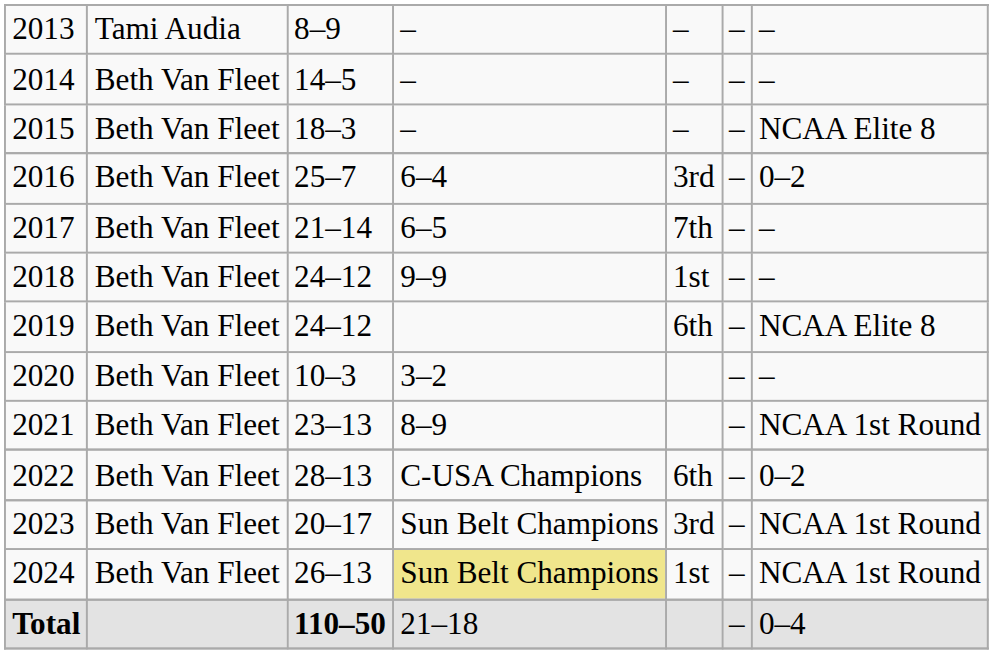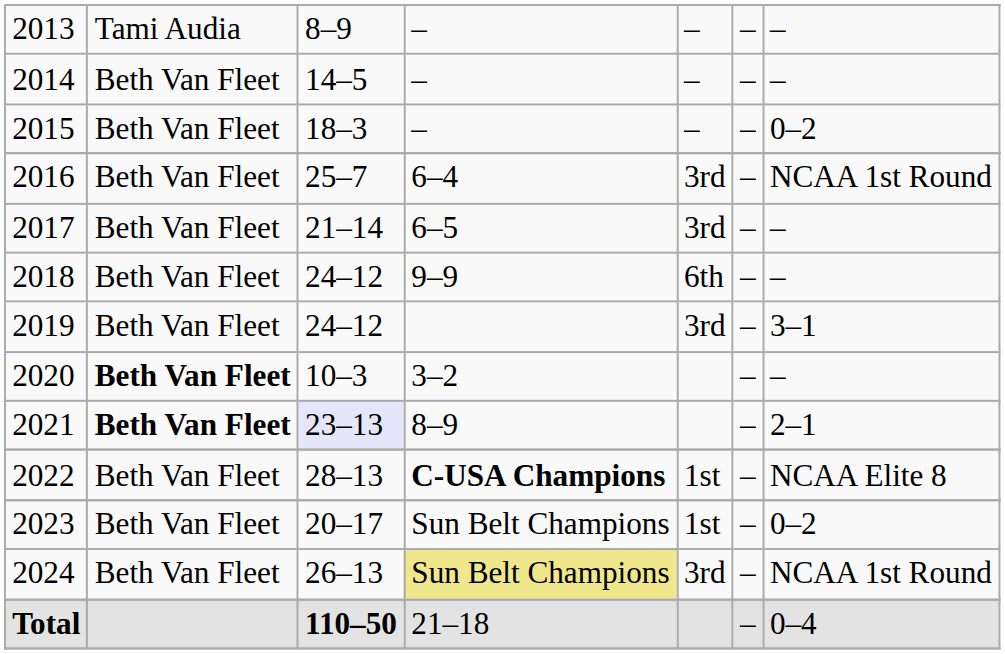2015 | column 7: NCAA Elite 8 -> 0–2
2016 | column 7: 0–2 -> NCAA 1st Round
2017 | column 5: 7th -> 3rd
2018 | column 5: 1st -> 6th
2019 | column 5: 6th -> 3rd
2019 | column 7: NCAA Elite 8 -> 3–1
2020 | column 2: normal -> bold
2021 | column 2: normal -> bold
2021 | column 3: no background -> lavender background
2021 | column 7: NCAA 1st Round -> 2–1
2022 | column 4: normal -> bold
2022 | column 5: 6th -> 1st
2022 | column 7: 0–2 -> NCAA Elite 8
2023 | column 5: 3rd -> 1st
2023 | column 7: NCAA 1st Round -> 0–2
2024 | column 5: 1st -> 3rd
